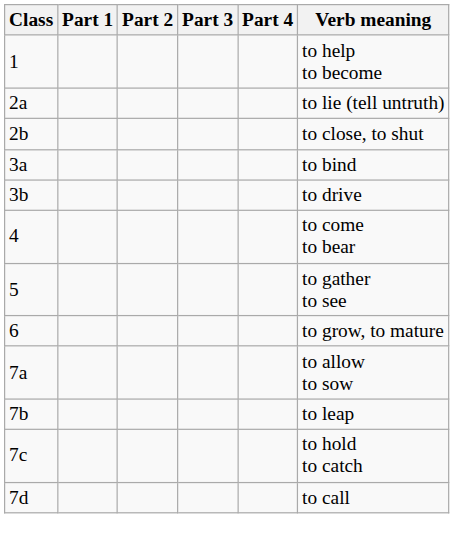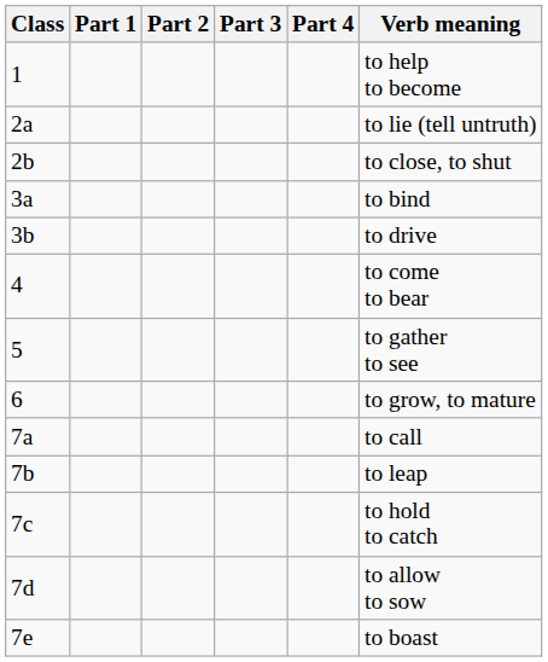7a | Verb meaning: to allow to sow -> to call
7d | Verb meaning: to call -> to allow to sow
+ row: 7e | to boast
